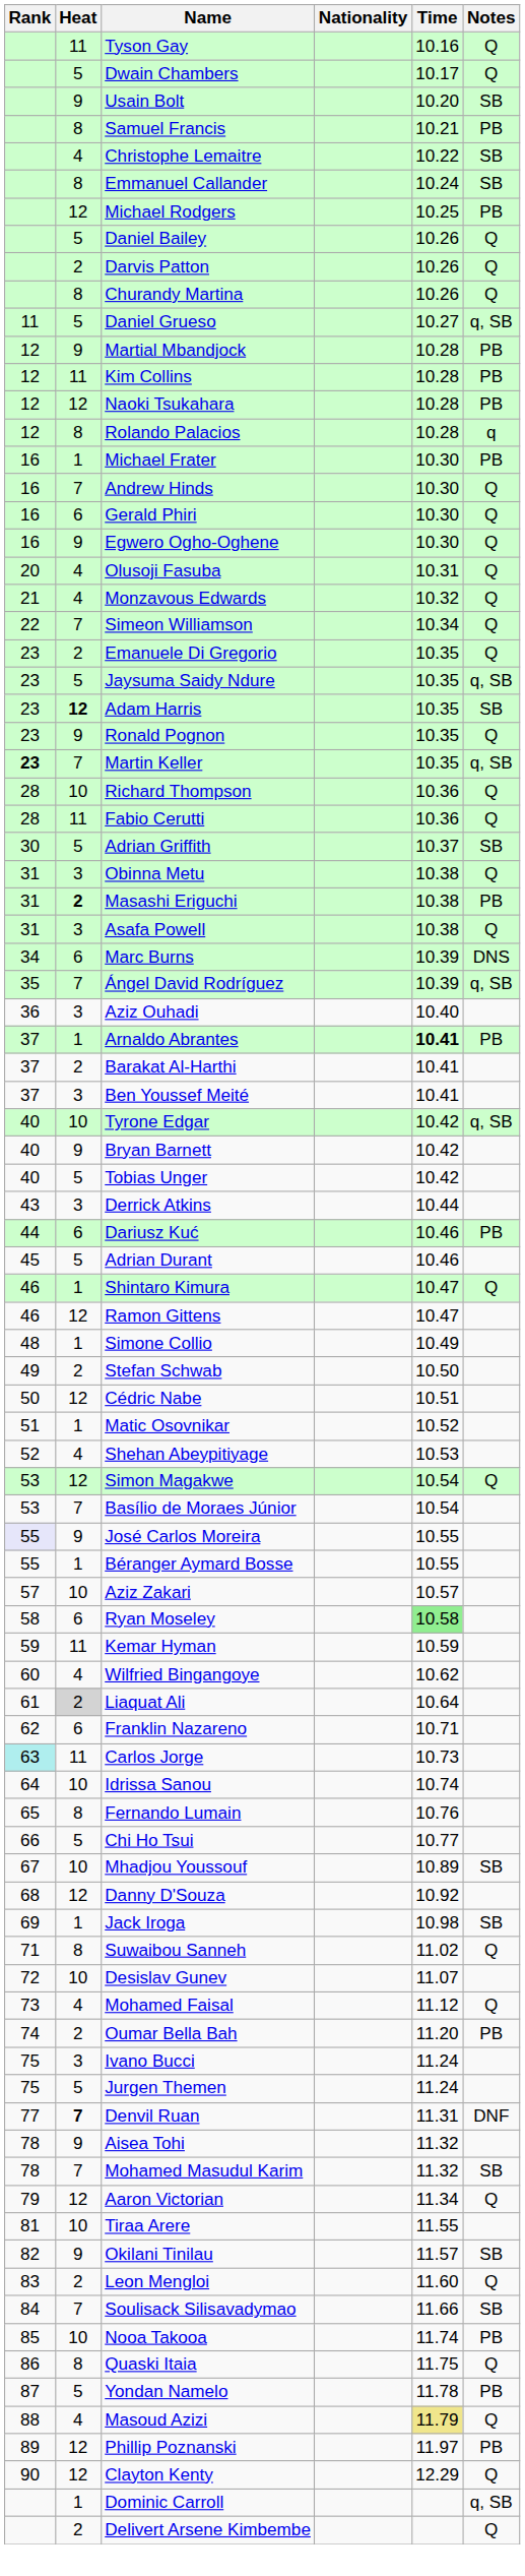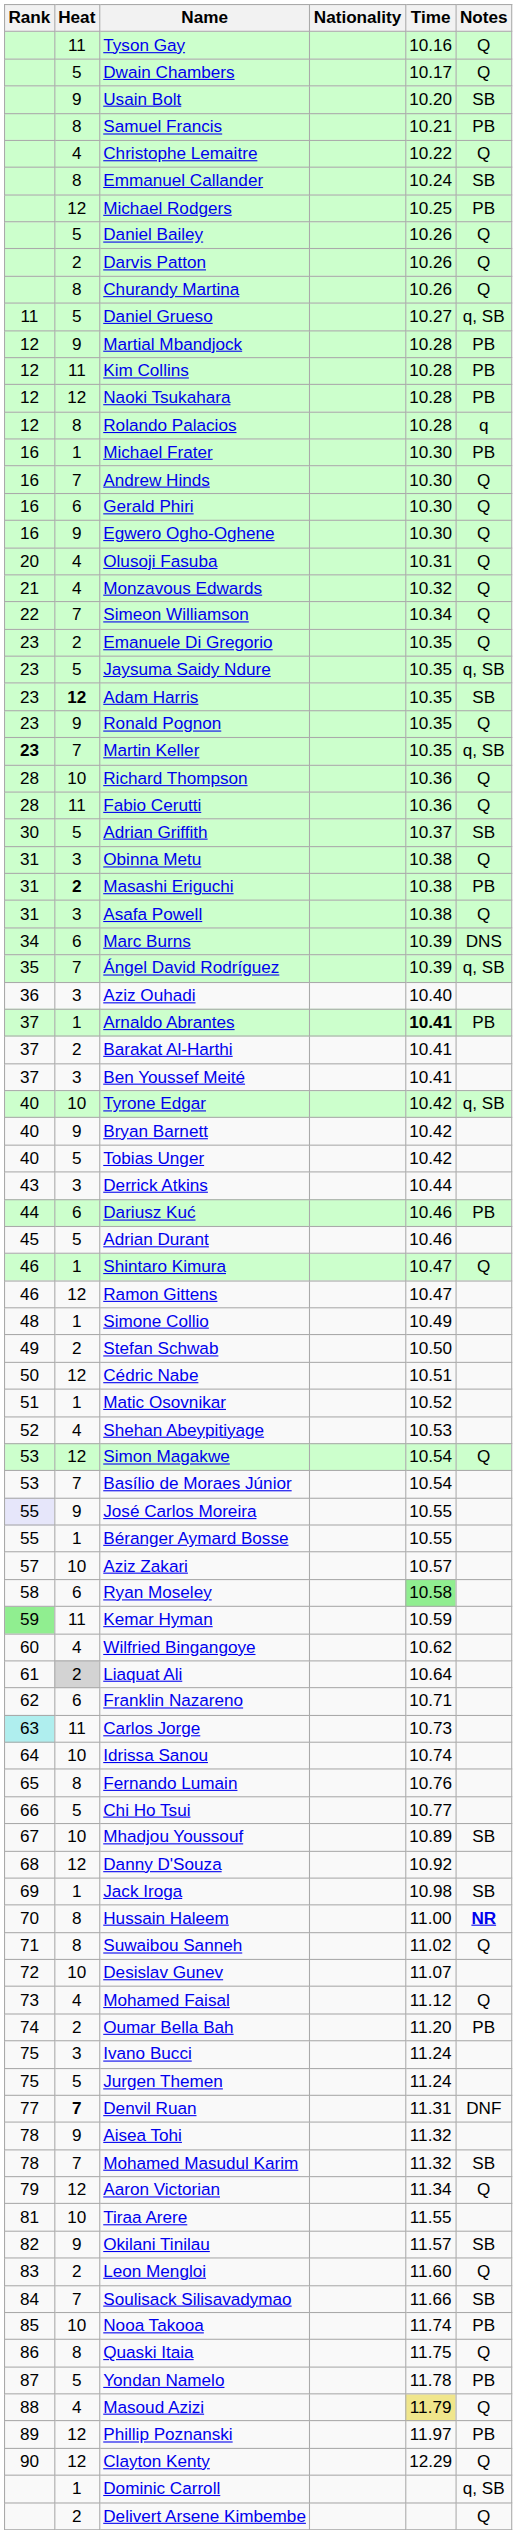Christophe Lemaitre | Notes: SB -> Q
Kemar Hyman | Rank: no background -> lightgreen background
+ row: 70 | 8 | Hussain Haleem | 11.00 | NR
